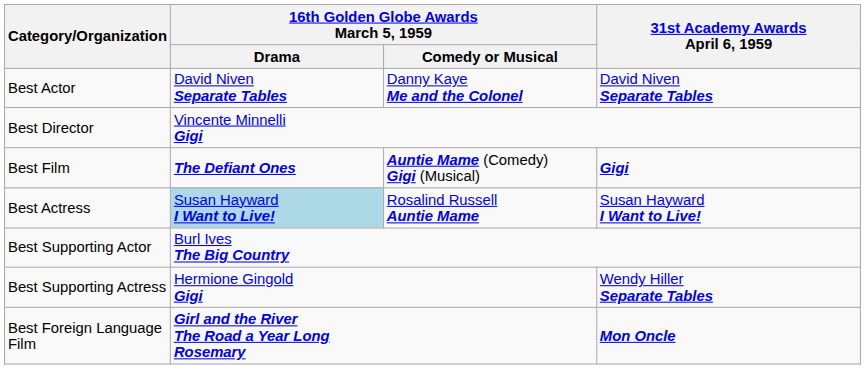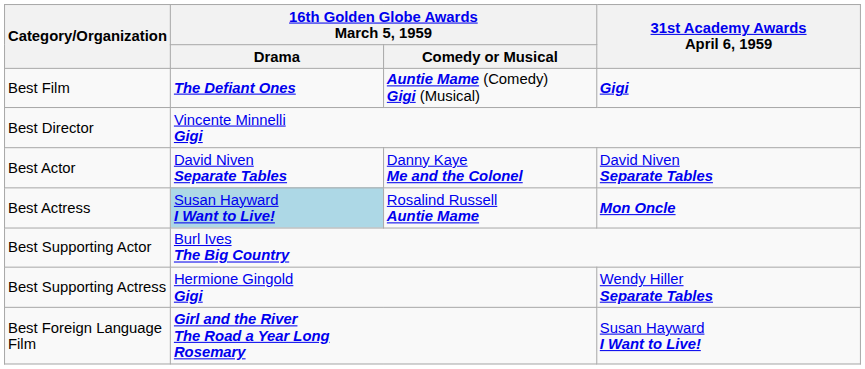rows swapped: Best Film <-> Best Actor
Best Actress | 31st Academy Awards April 6, 1959: Susan Hayward I Want to Live! -> Mon Oncle
Best Foreign Language Film | 31st Academy Awards April 6, 1959: Mon Oncle -> Susan Hayward I Want to Live!
